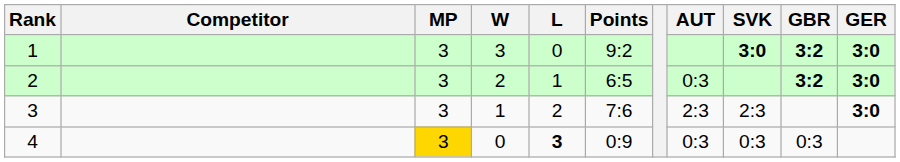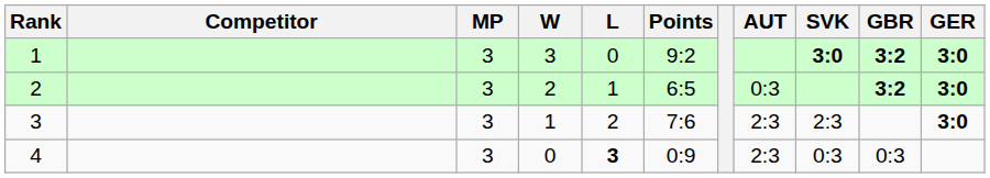4 | MP: gold background -> no background
4 | AUT: 0:3 -> 2:3
